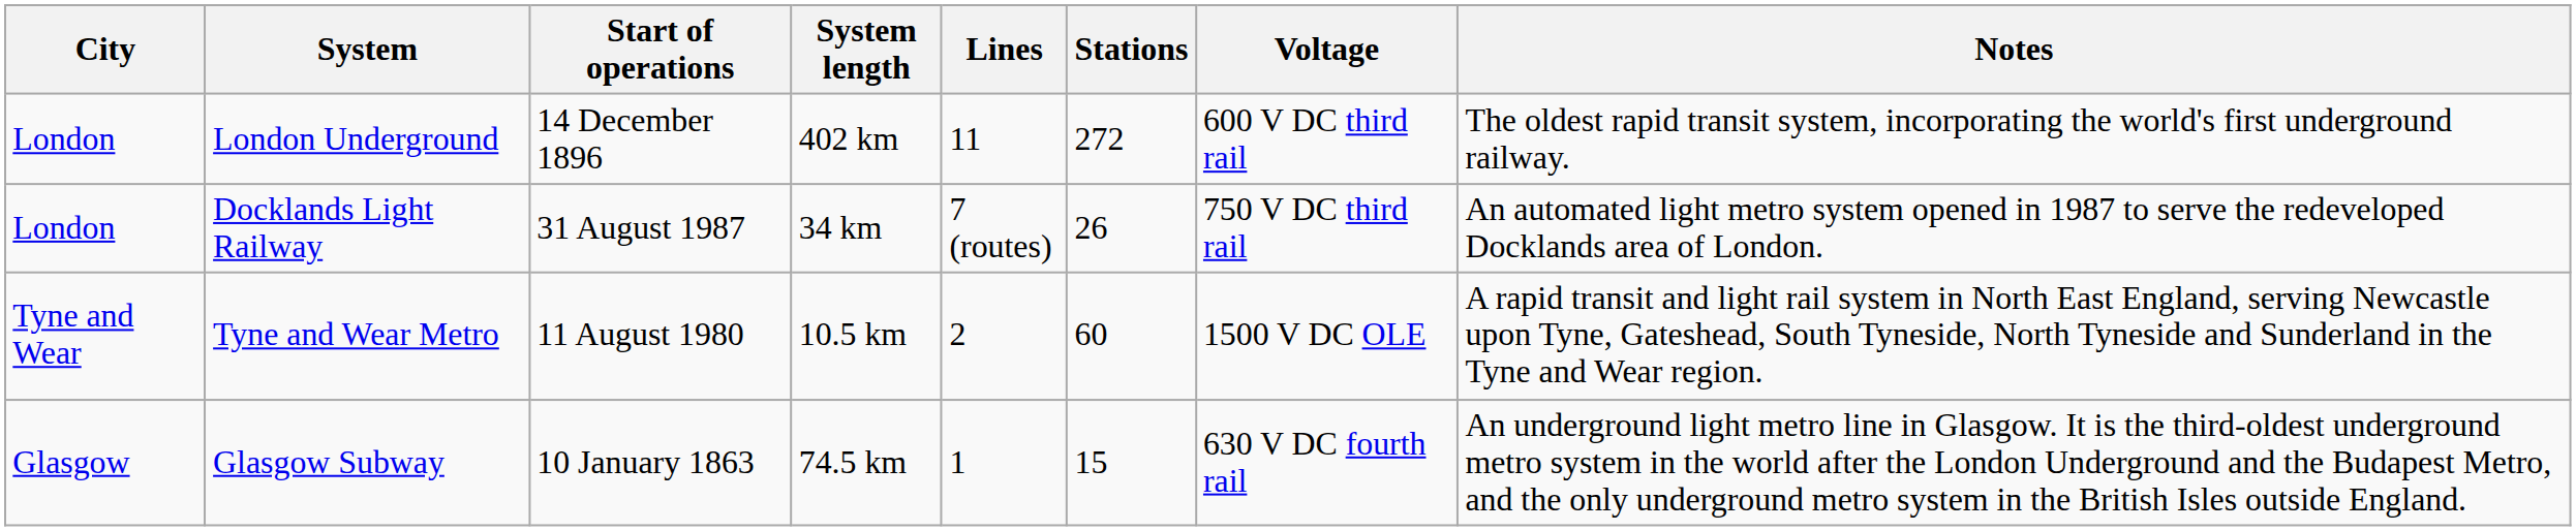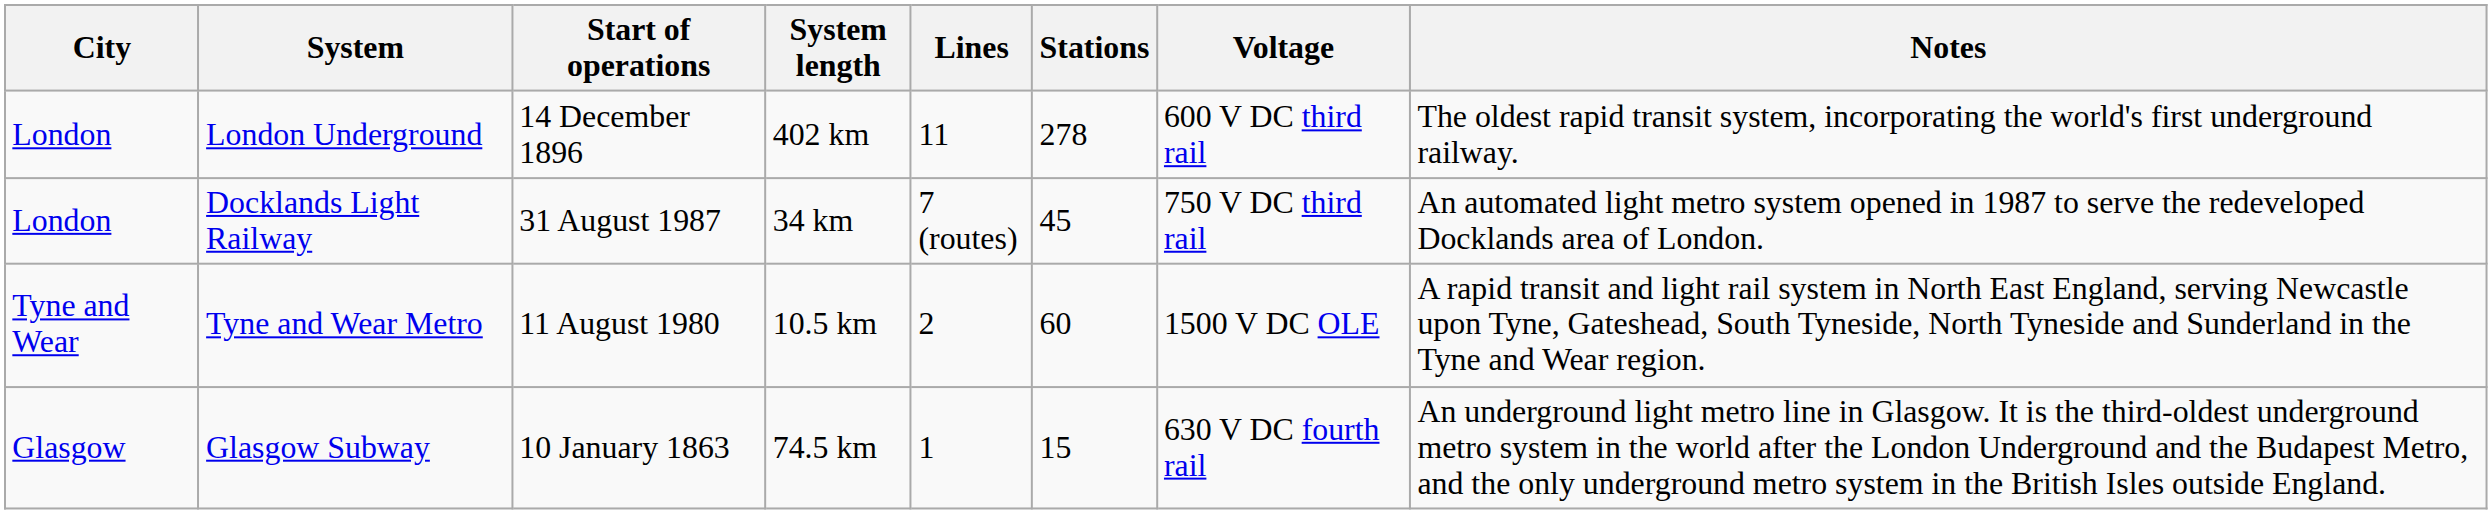London Underground | Stations: 272 -> 278
Docklands Light Railway | Stations: 26 -> 45
